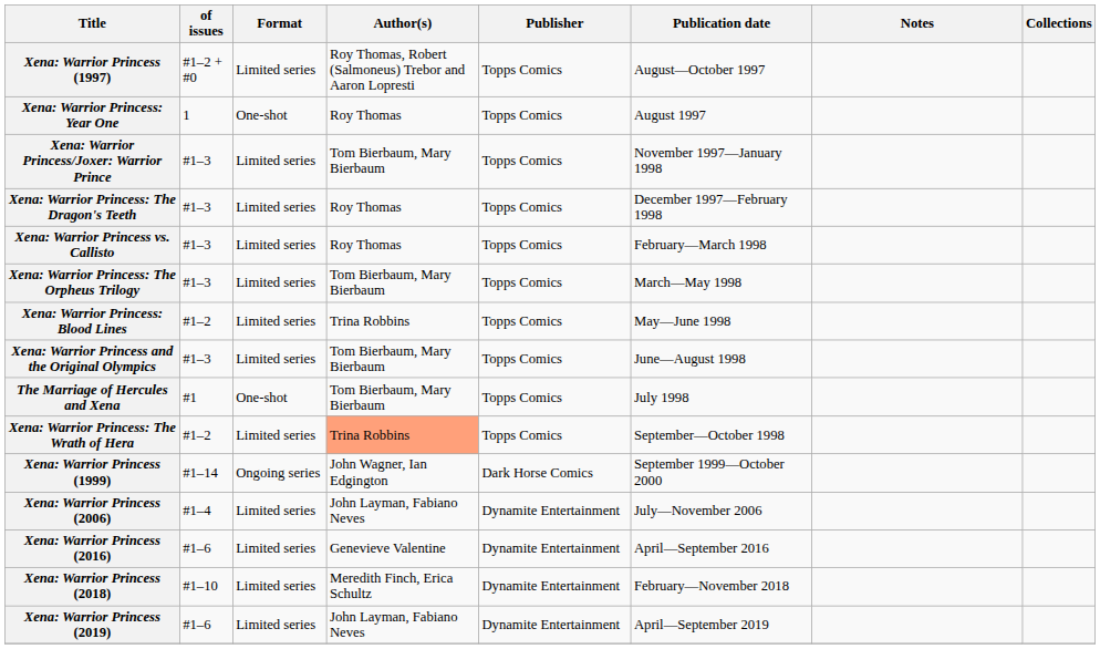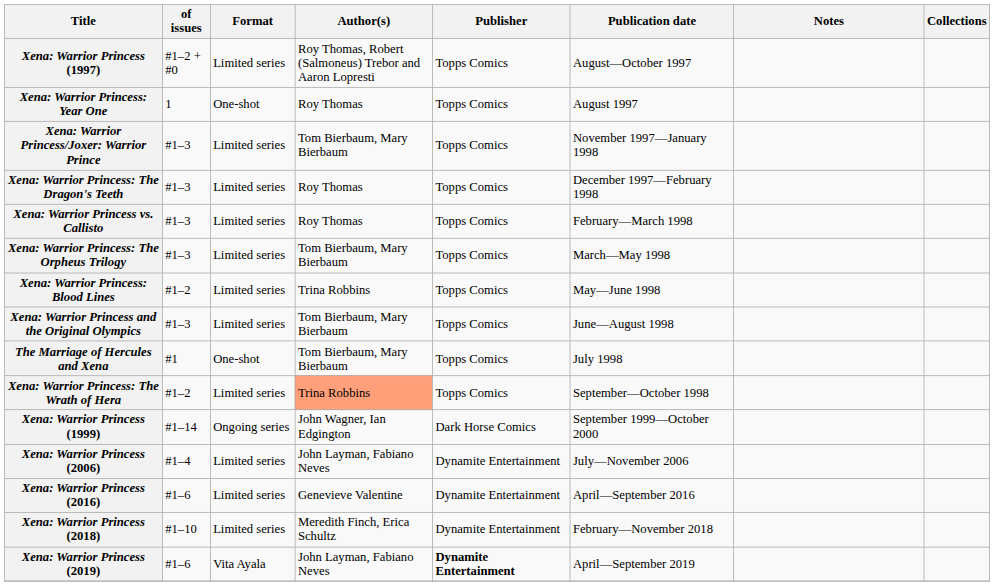Xena: Warrior Princess (2019) | Format: Limited series -> Vita Ayala
Xena: Warrior Princess (2019) | Publisher: normal -> bold
